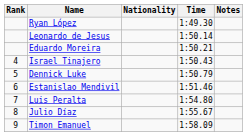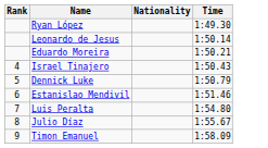- column: Notes
